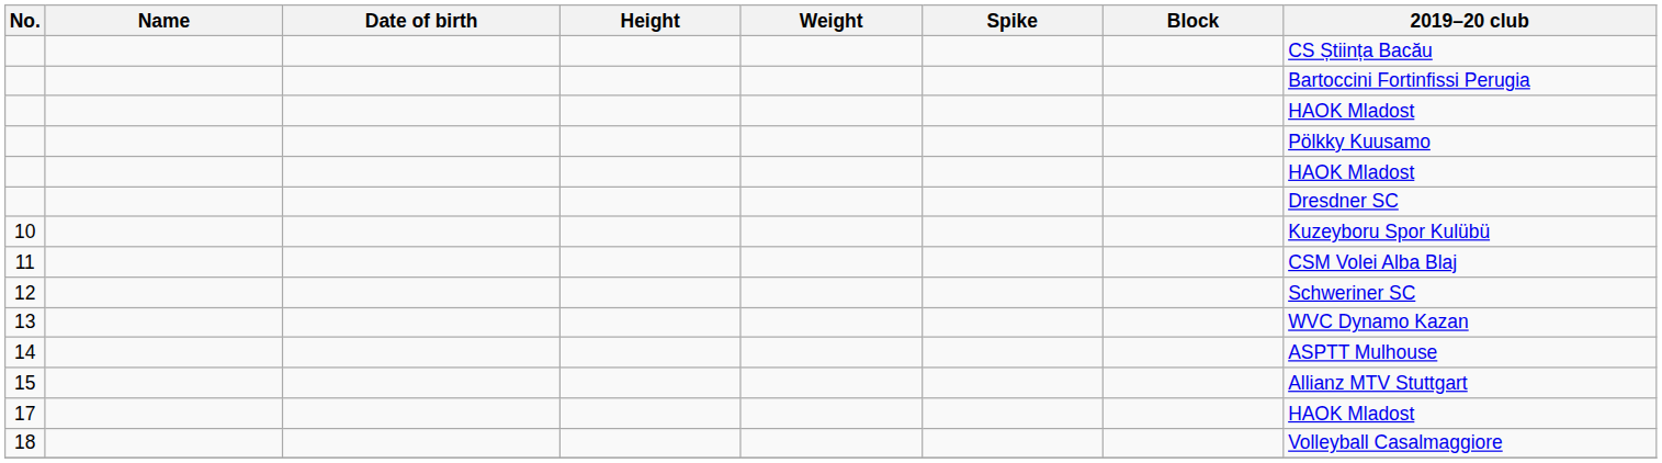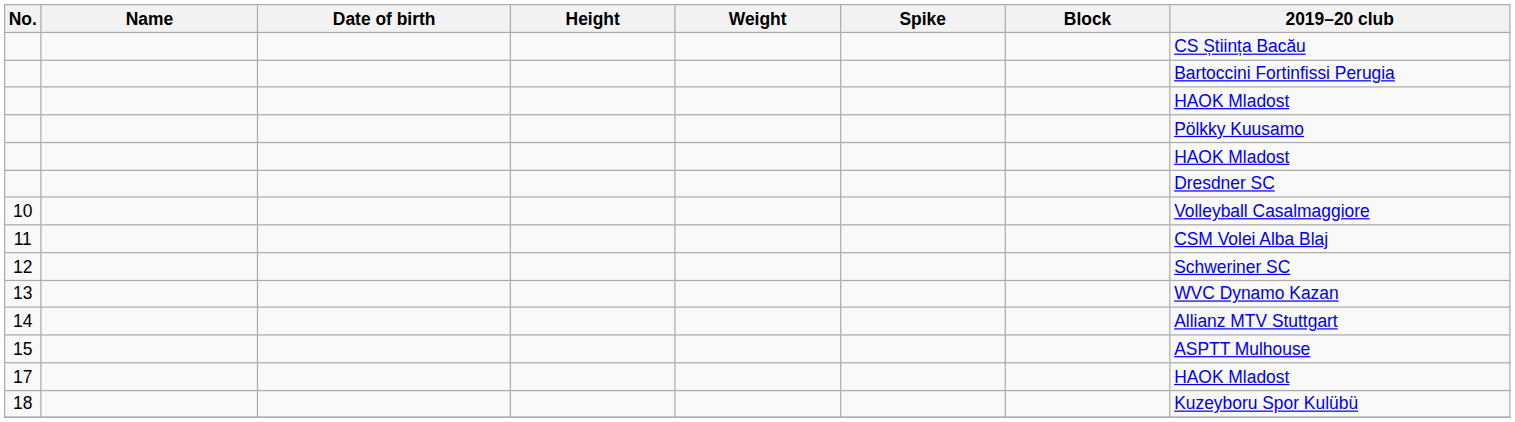10 | 2019–20 club: Kuzeyboru Spor Kulübü -> Volleyball Casalmaggiore
14 | 2019–20 club: ASPTT Mulhouse -> Allianz MTV Stuttgart
15 | 2019–20 club: Allianz MTV Stuttgart -> ASPTT Mulhouse
18 | 2019–20 club: Volleyball Casalmaggiore -> Kuzeyboru Spor Kulübü
